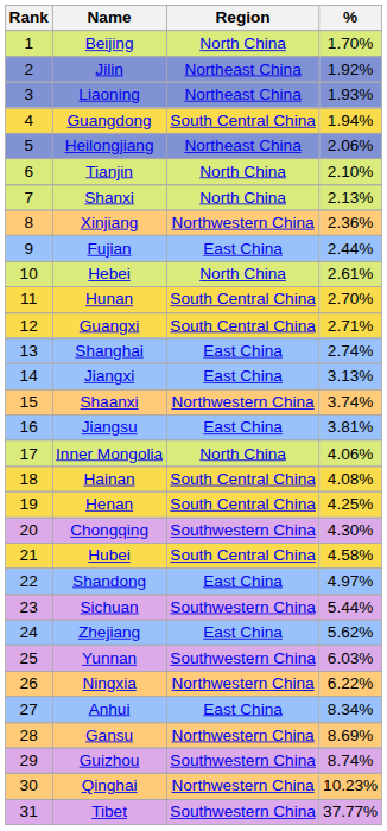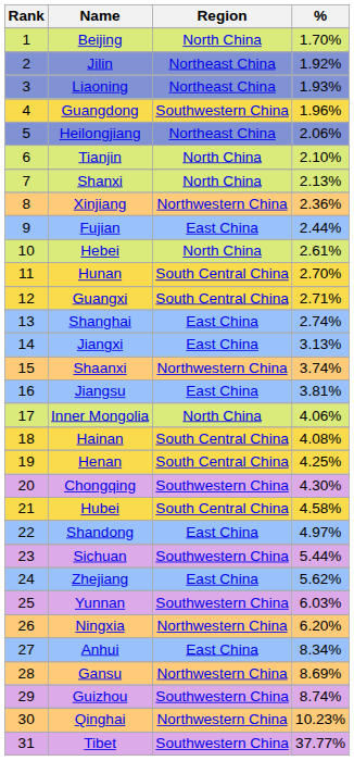Guangdong | Region: South Central China -> Southwestern China
Guangdong | %: 1.94% -> 1.96%
Ningxia | %: 6.22% -> 6.20%
